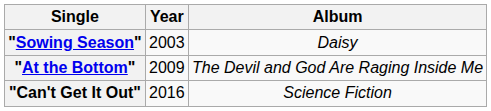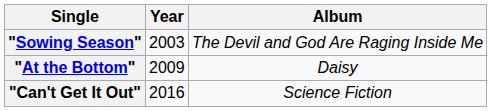"Sowing Season" | Album: Daisy -> The Devil and God Are Raging Inside Me
"At the Bottom" | Album: The Devil and God Are Raging Inside Me -> Daisy
